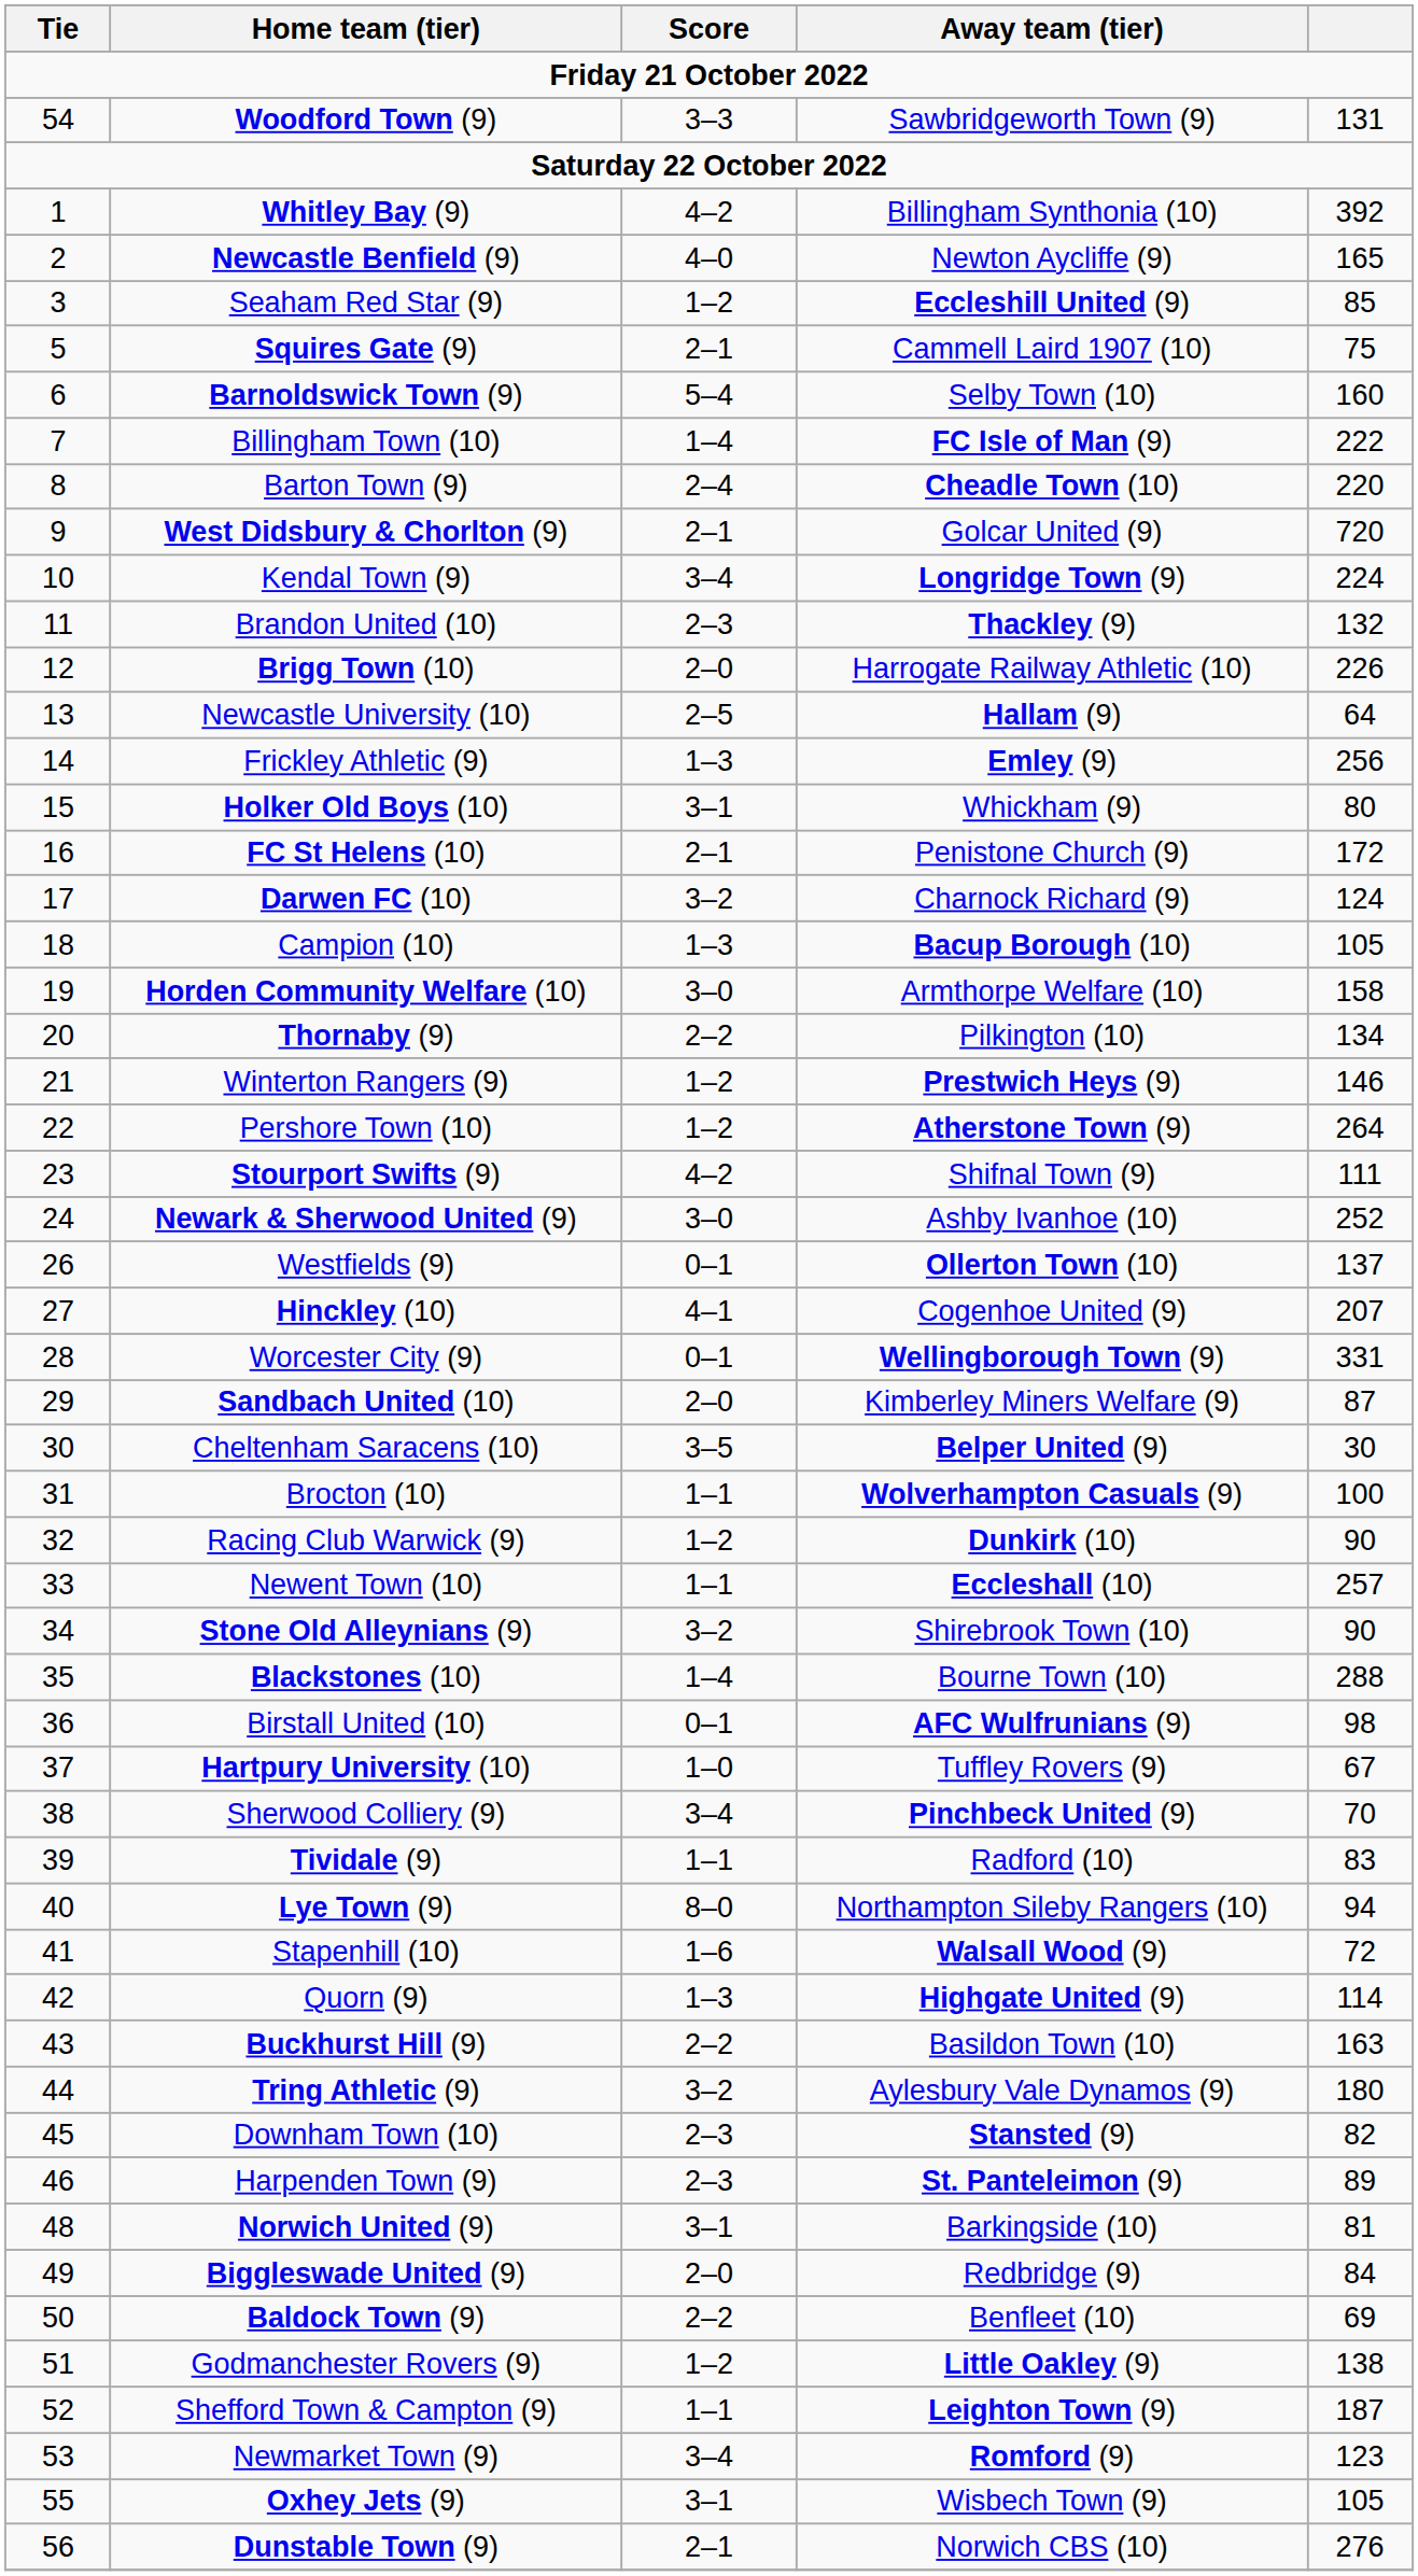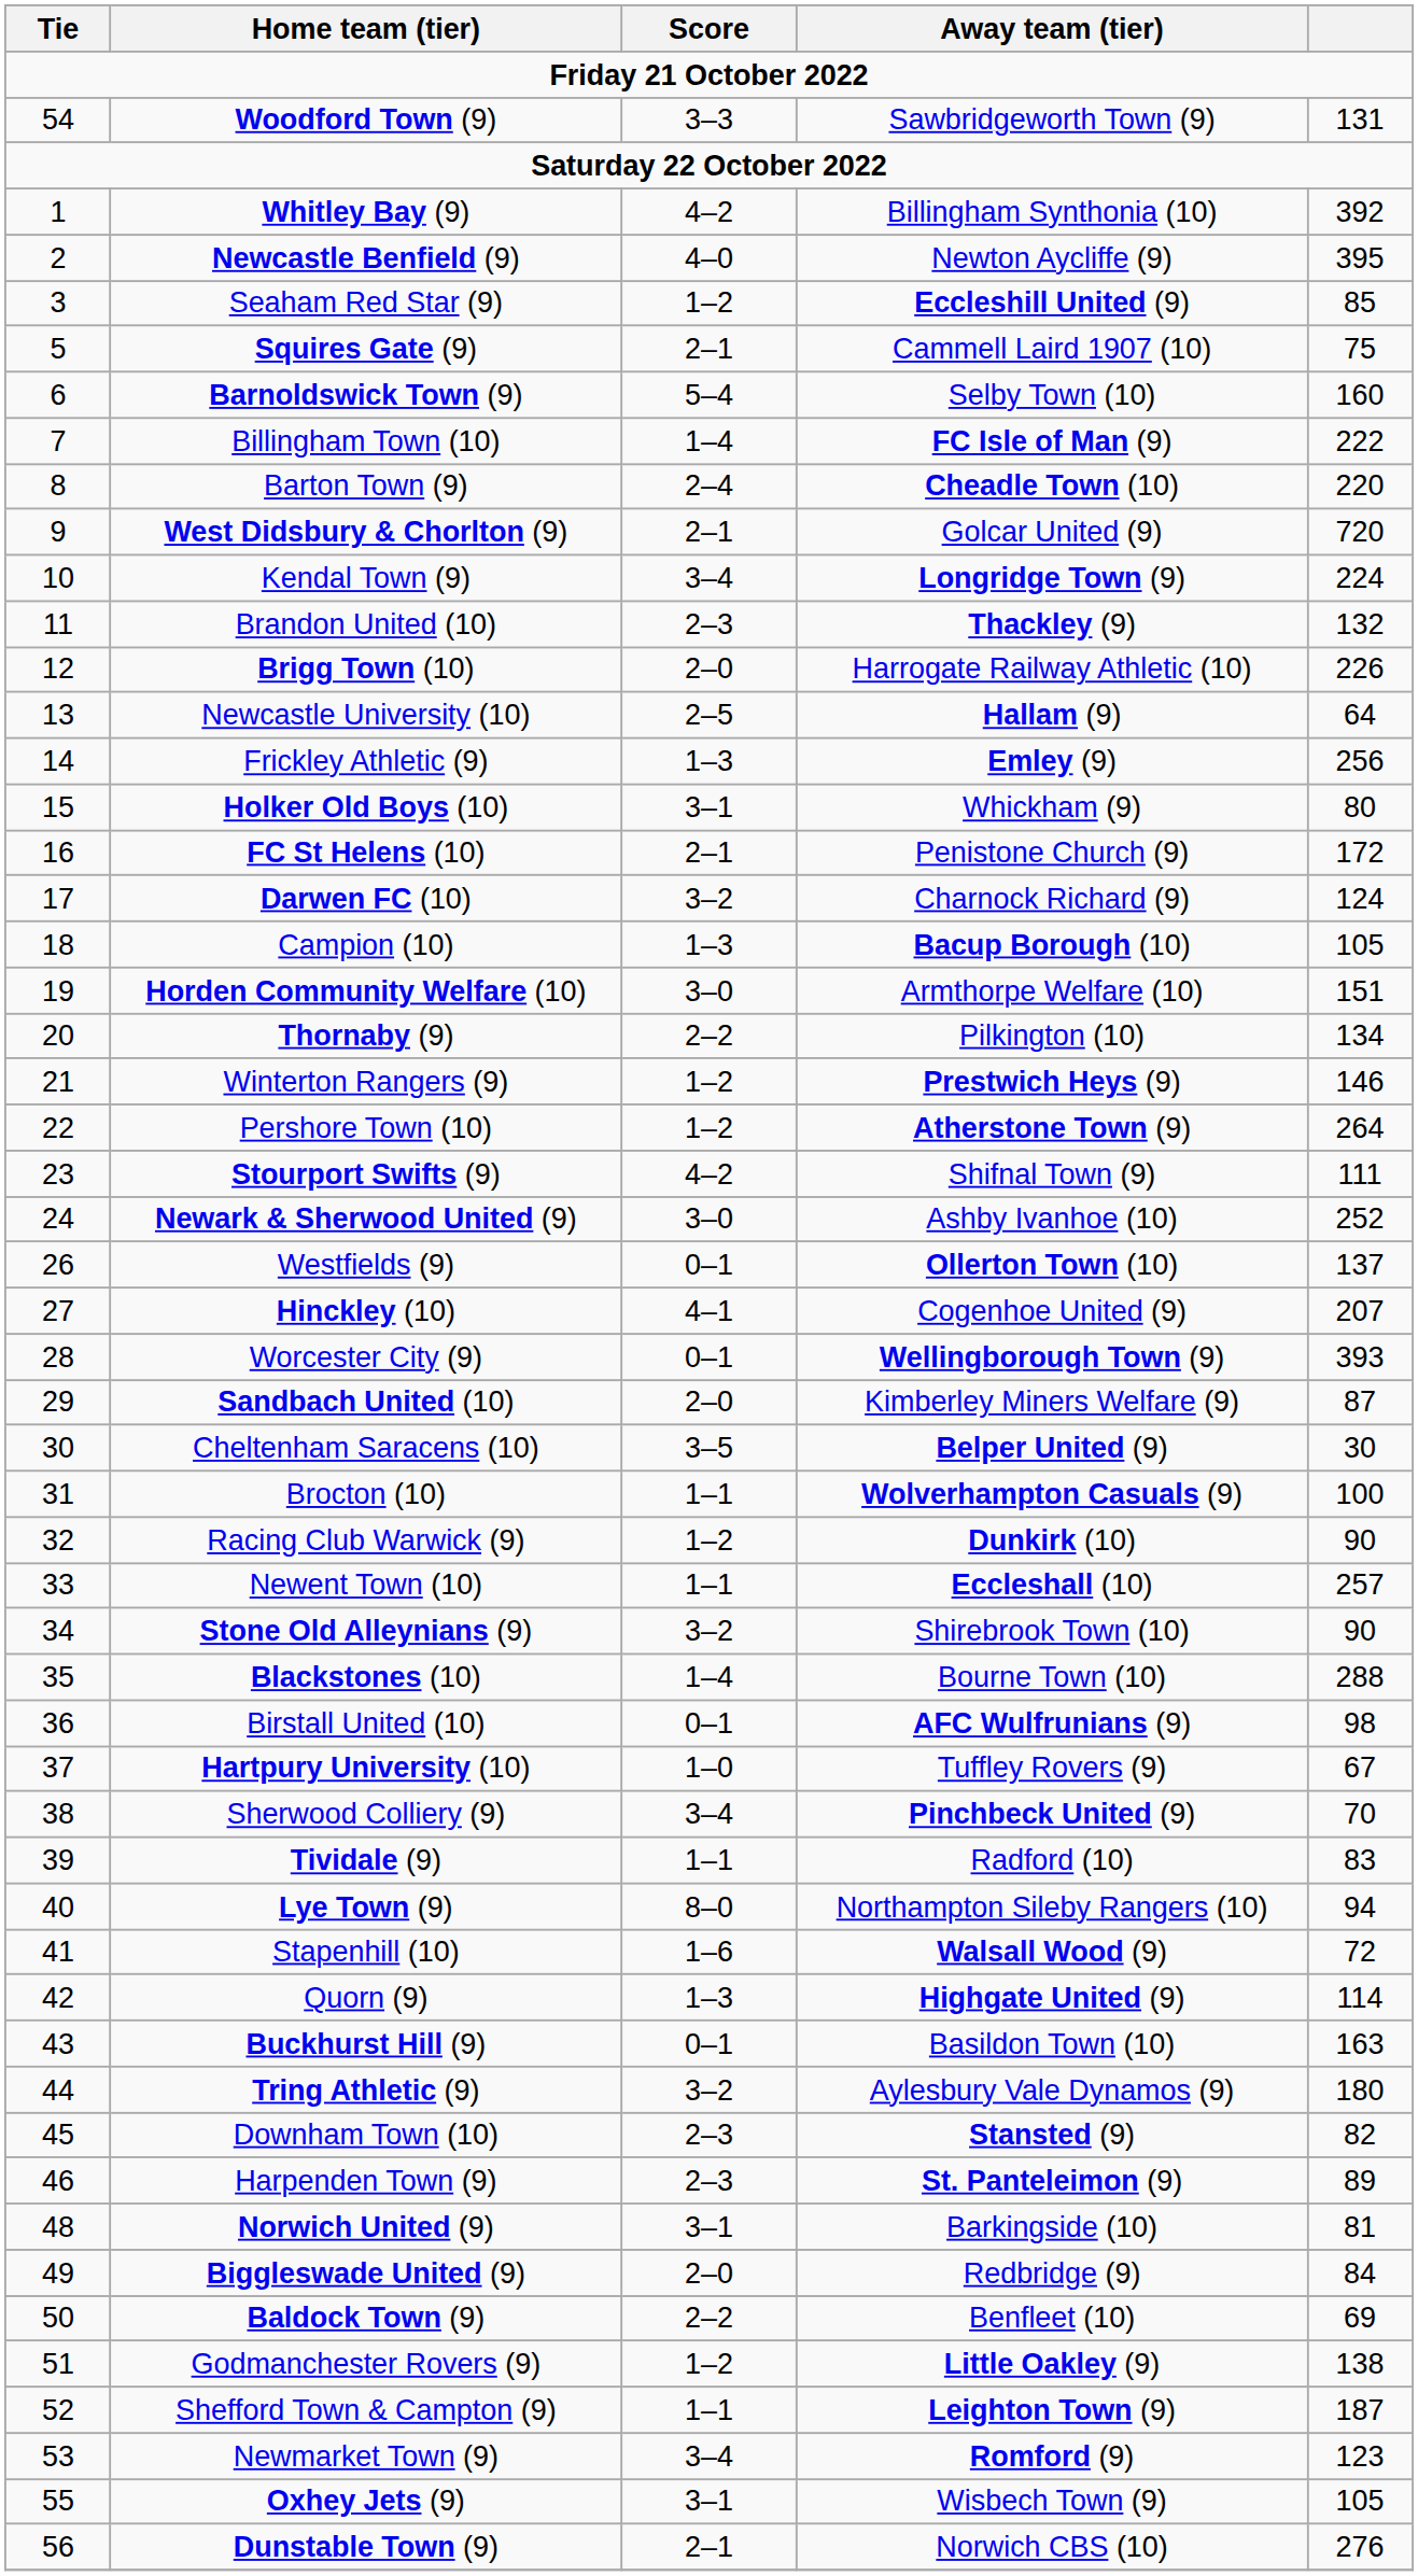Newcastle Benfield (9) | column 5: 165 -> 395
Horden Community Welfare (10) | column 5: 158 -> 151
Worcester City (9) | column 5: 331 -> 393
Buckhurst Hill (9) | Score: 2–2 -> 0–1
